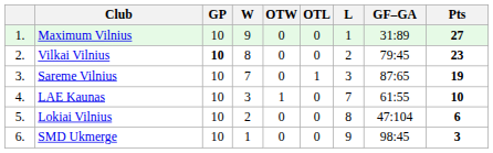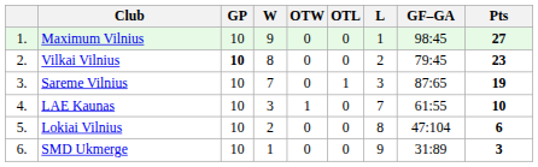Maximum Vilnius | GF–GA: 31:89 -> 98:45
SMD Ukmerge | GF–GA: 98:45 -> 31:89
